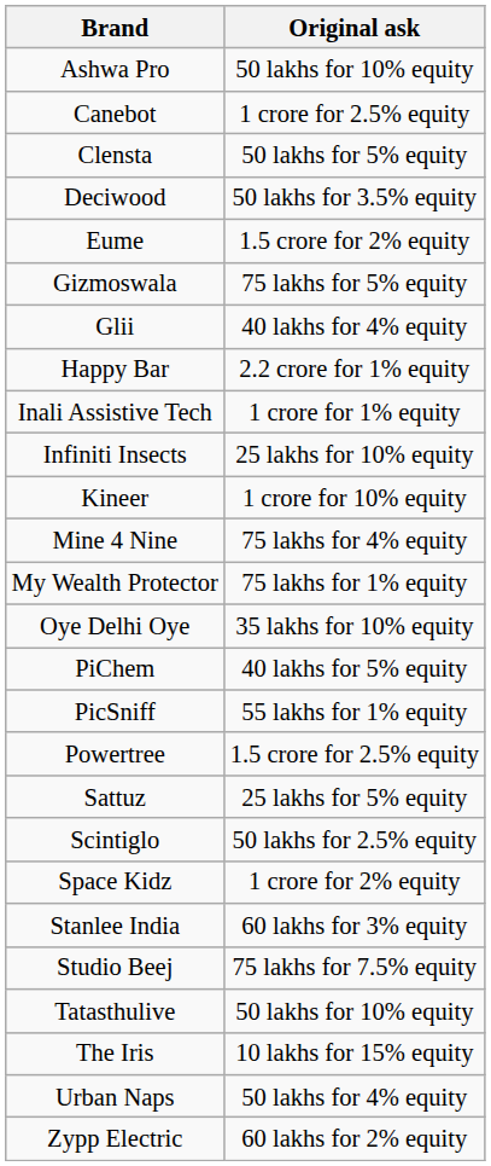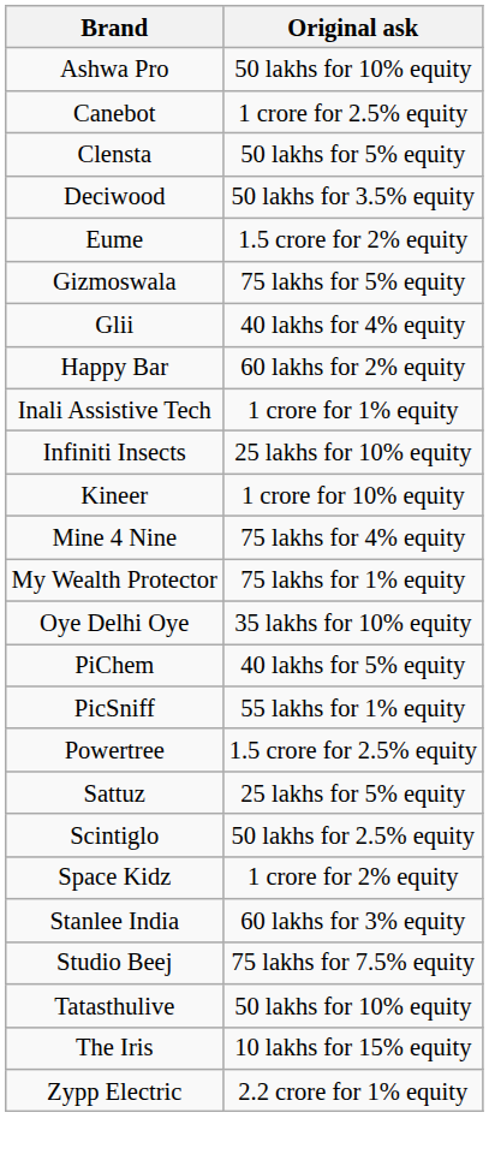Happy Bar | Original ask: 2.2 crore for 1% equity -> 60 lakhs for 2% equity
- row: Urban Naps | 50 lakhs for 4% equity
Zypp Electric | Original ask: 60 lakhs for 2% equity -> 2.2 crore for 1% equity
